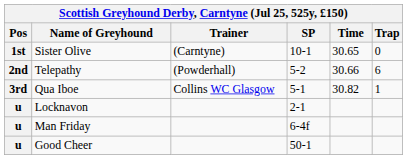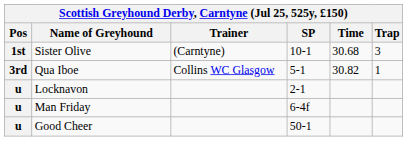Sister Olive | Time: 30.65 -> 30.68
Sister Olive | Trap: 0 -> 3
- row: 2nd | Telepathy | (Powderhall) | 5-2 | 30.66 | 6
